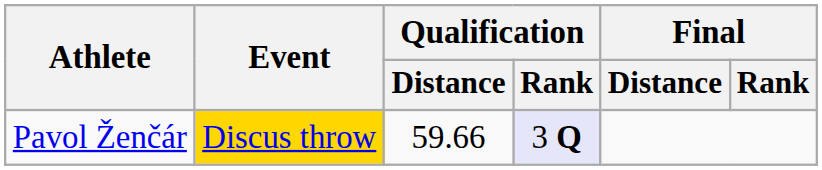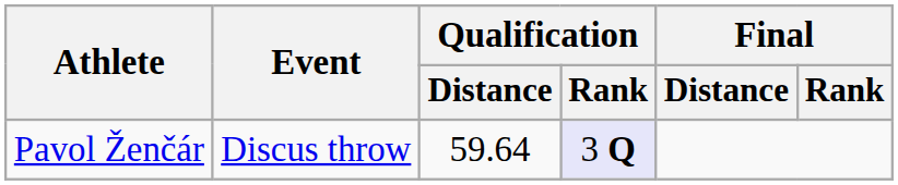Pavol Ženčár | Event: gold background -> no background
Pavol Ženčár | Qualification / Distance: 59.66 -> 59.64
